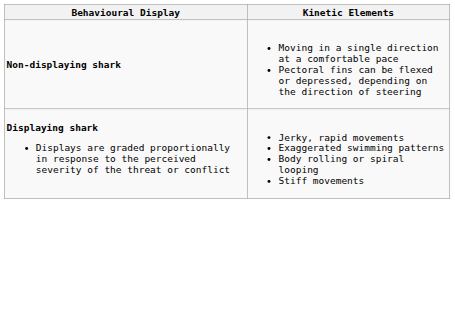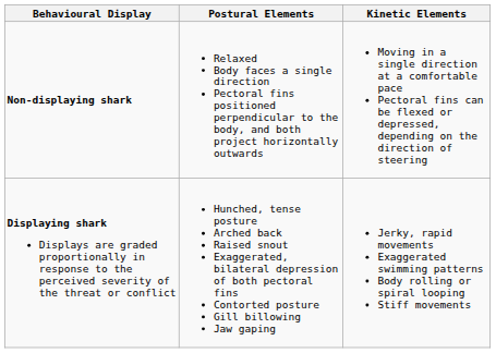+ column: Postural Elements | Relaxed Body faces a single direction Pectoral fins positioned perpendicular to the body, and both project horizontally outwards | Hunched, tense posture Arched back Raised snout Exaggerated, bilateral depression of both pectoral fins Contorted posture Gill billowing Jaw gaping
